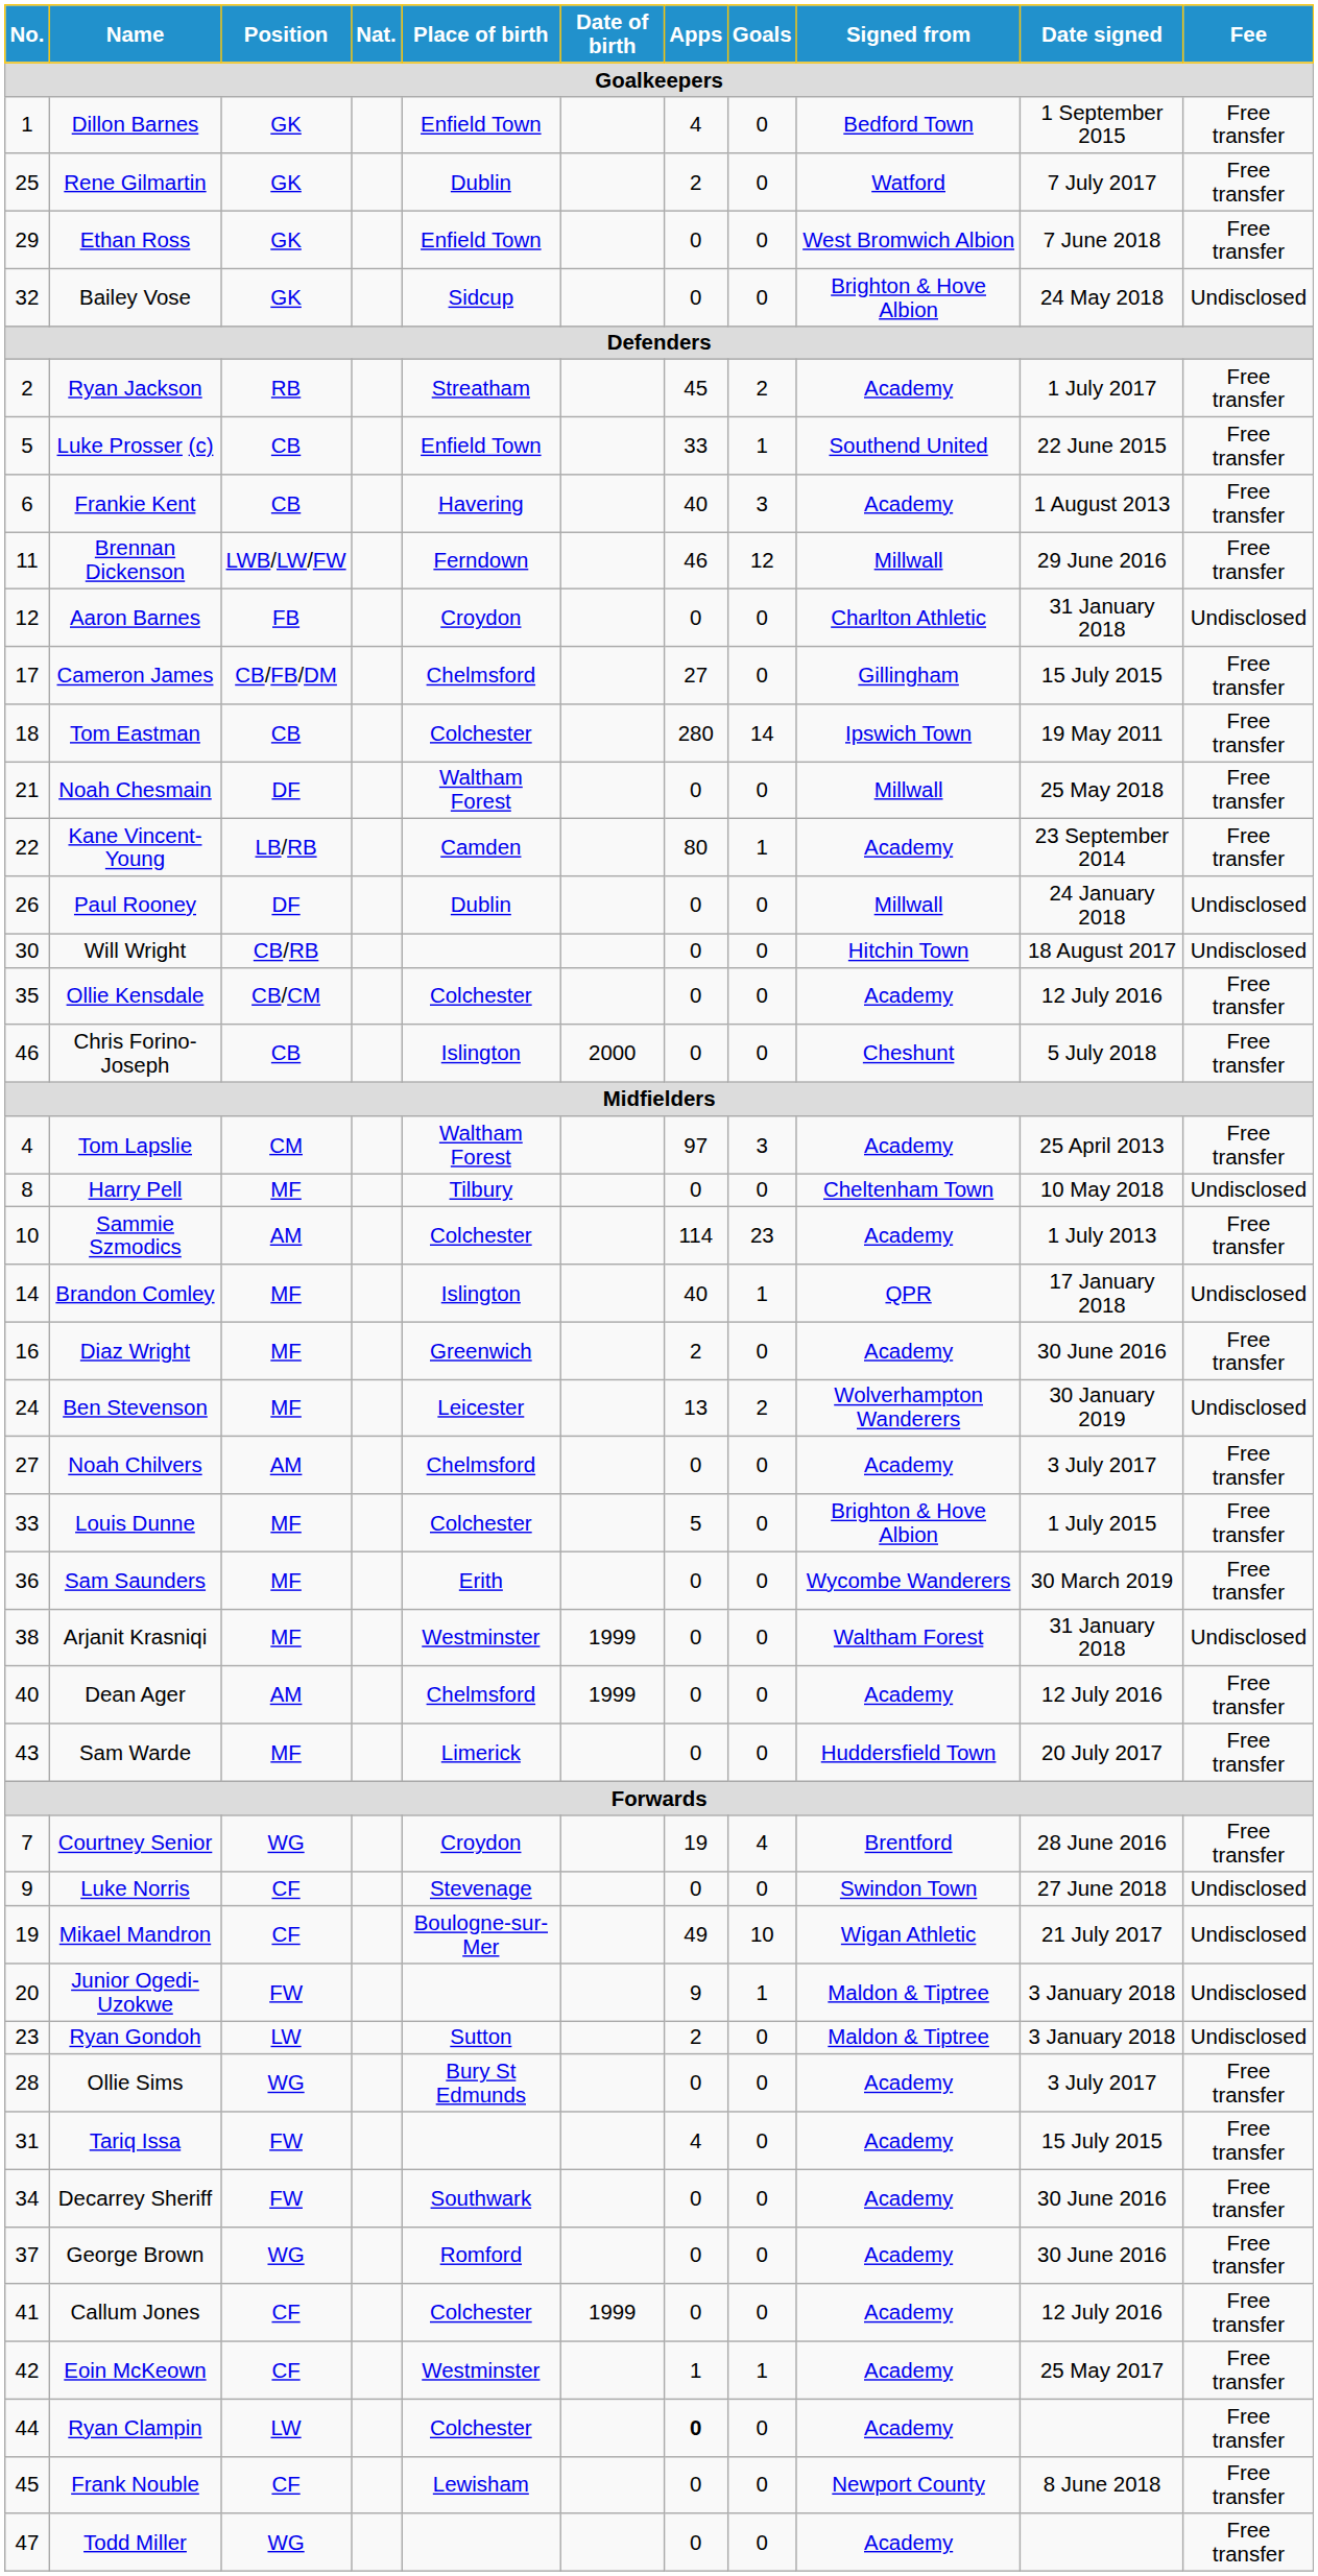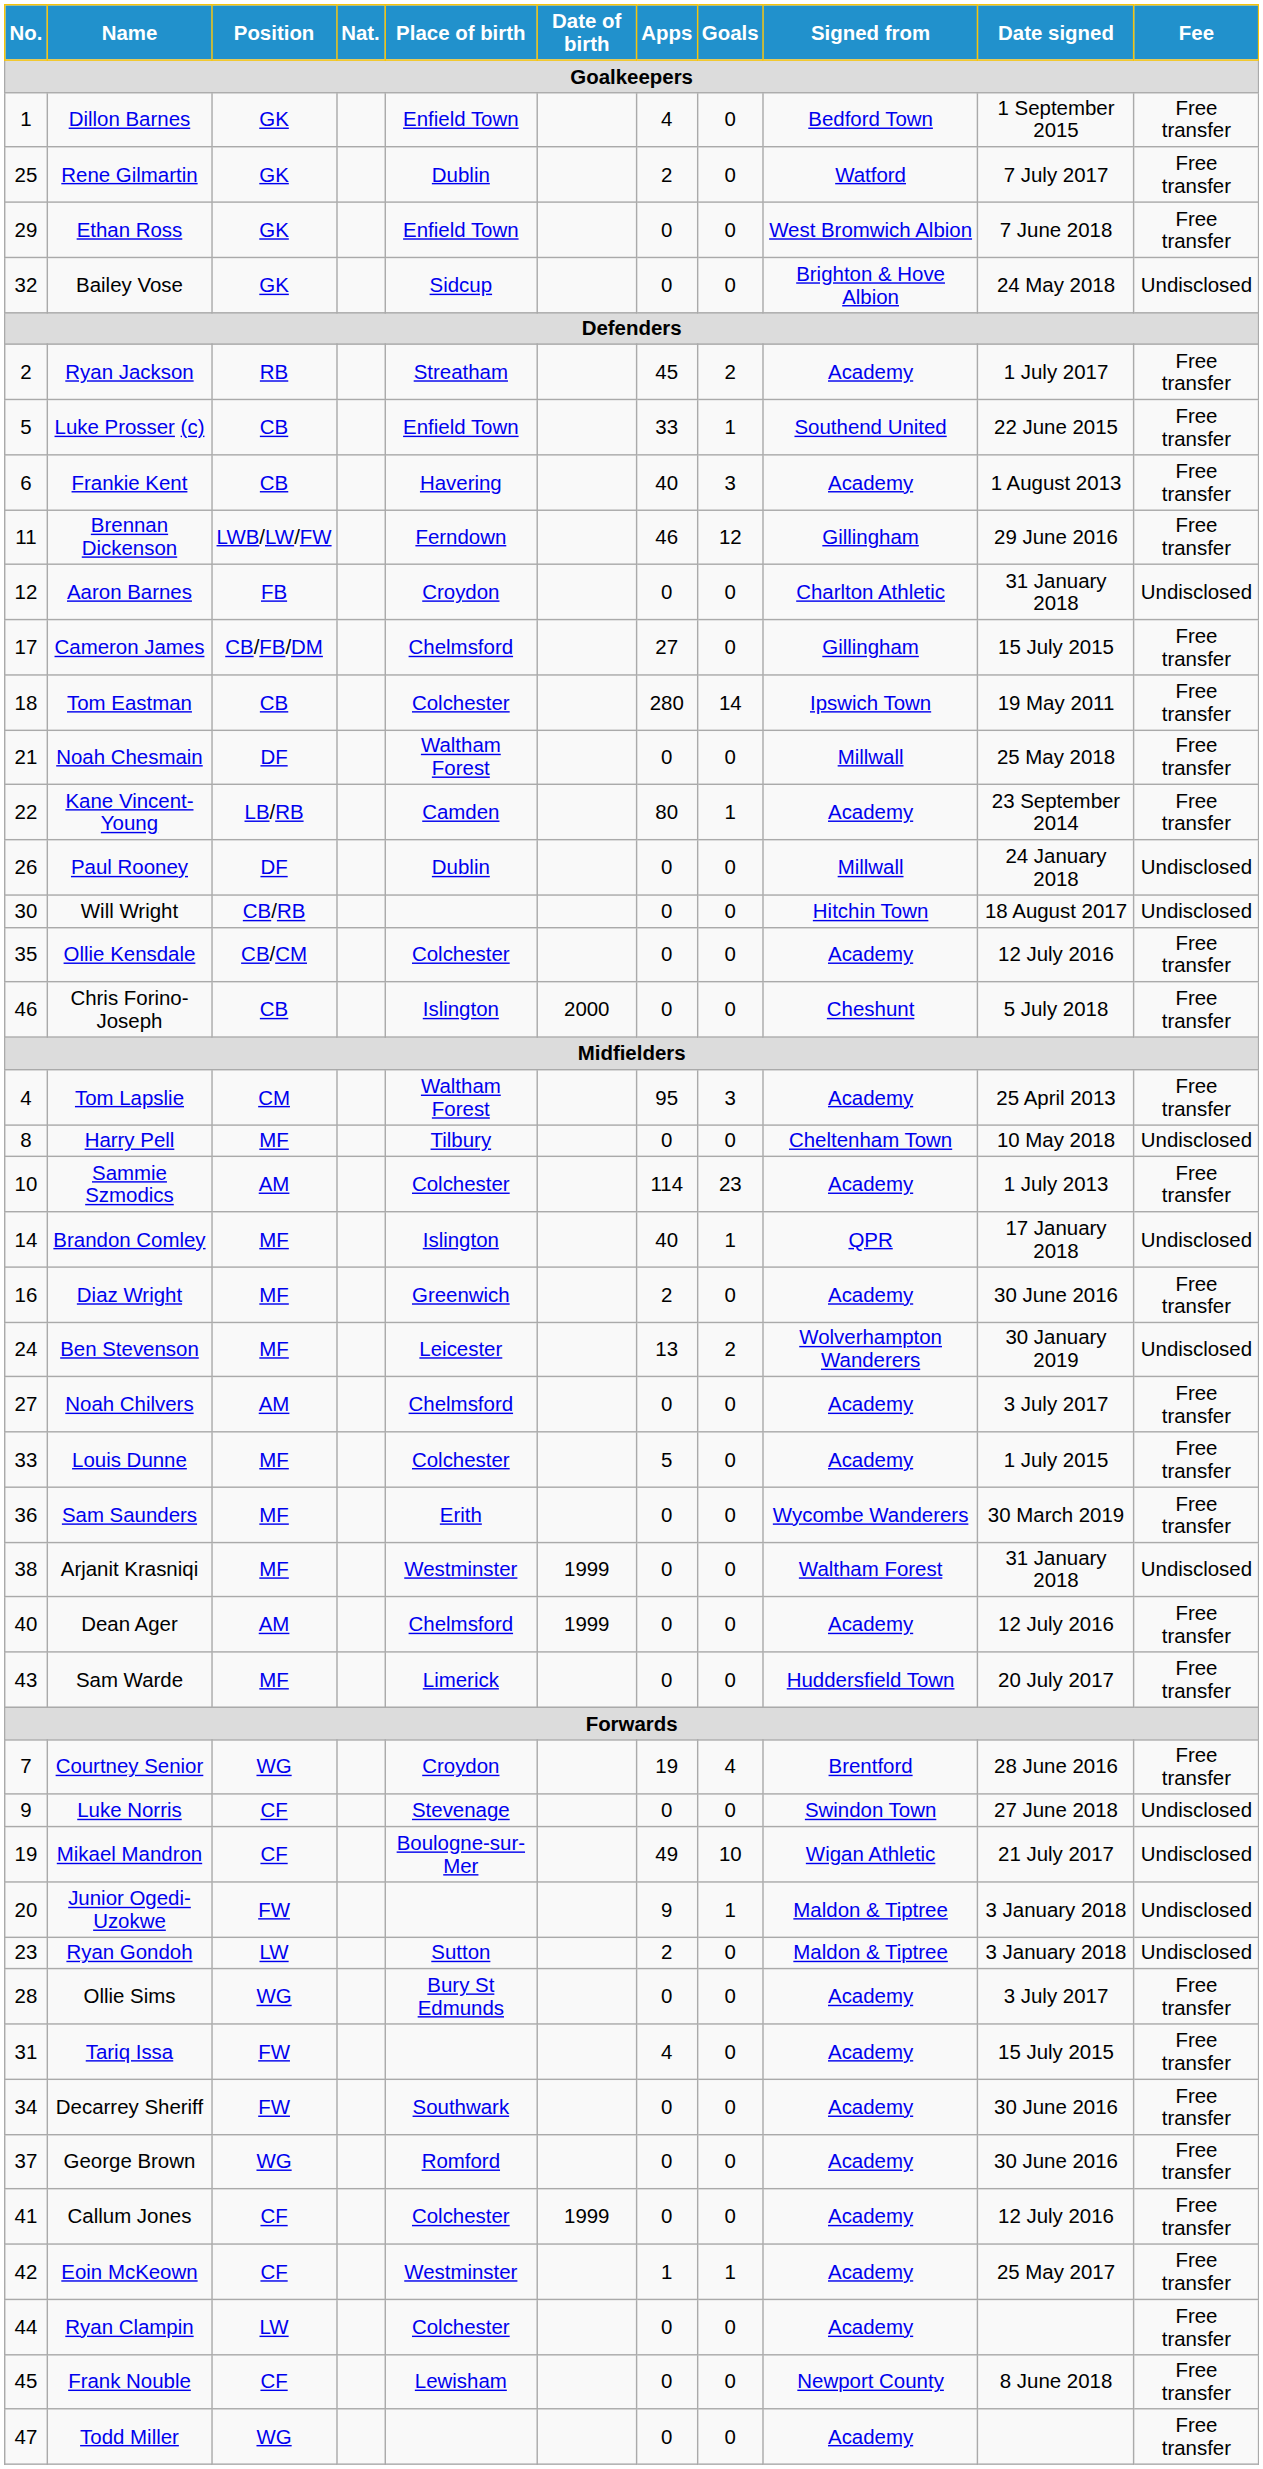Brennan Dickenson | Signed from: Millwall -> Gillingham
Tom Lapslie | Apps: 97 -> 95
Louis Dunne | Signed from: Brighton & Hove Albion -> Academy
Ryan Clampin | Apps: bold -> normal
